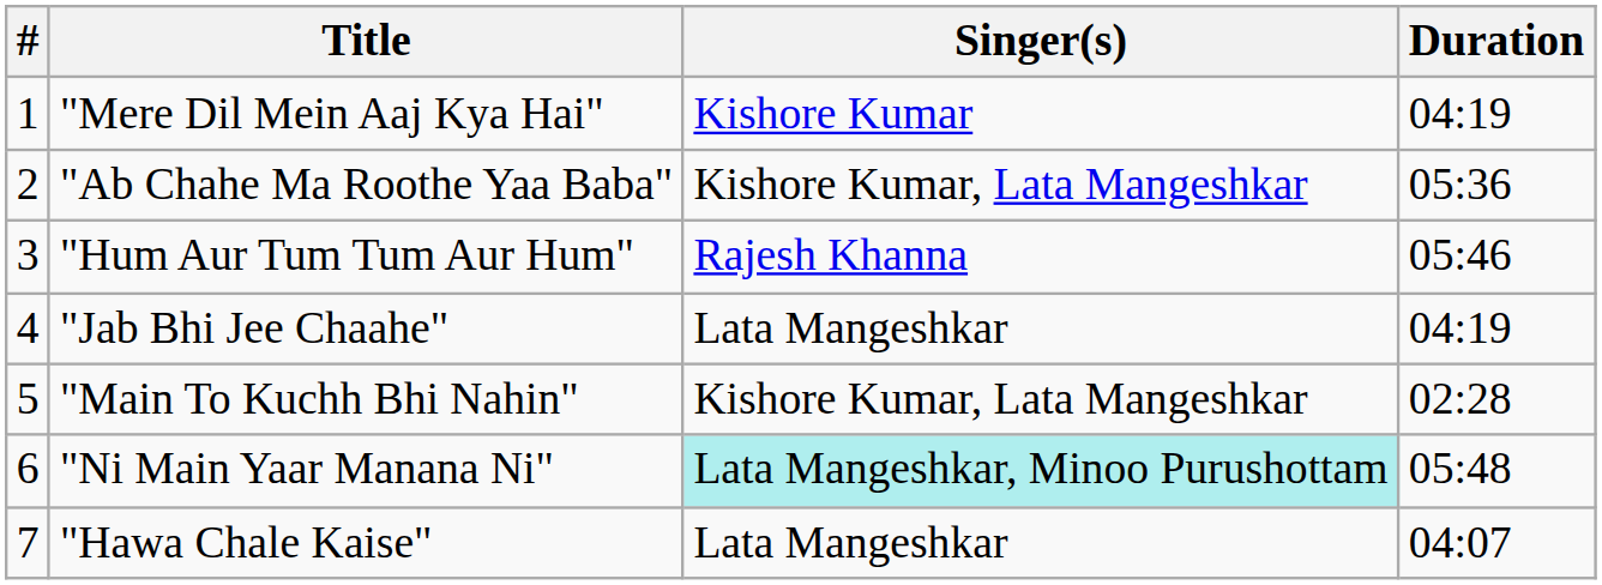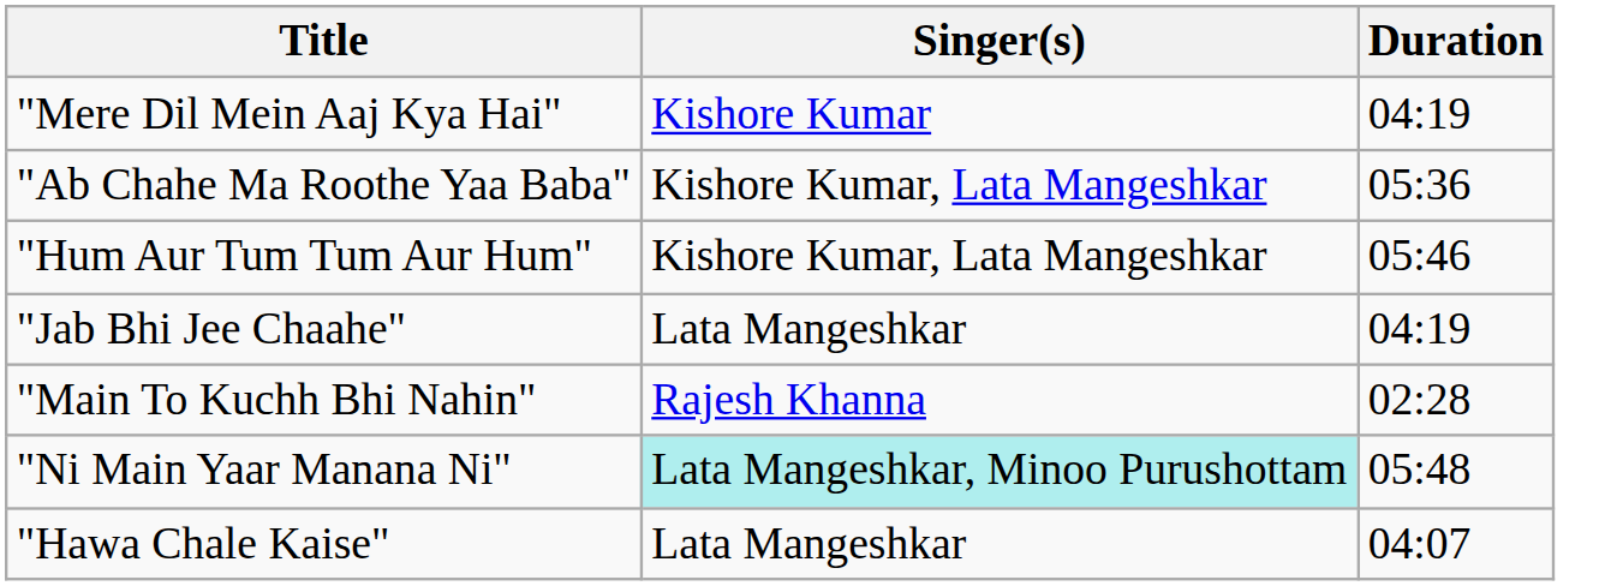- column: # | 1 | 2 | 3 | 4 | 5 | 6 | 7
"Hum Aur Tum Tum Aur Hum" | Singer(s): Rajesh Khanna -> Kishore Kumar, Lata Mangeshkar
"Main To Kuchh Bhi Nahin" | Singer(s): Kishore Kumar, Lata Mangeshkar -> Rajesh Khanna
